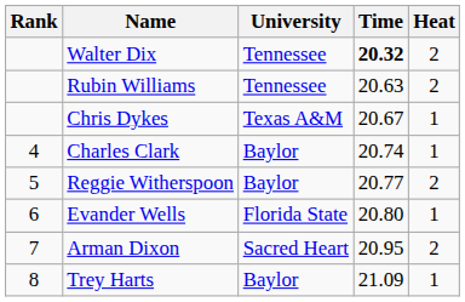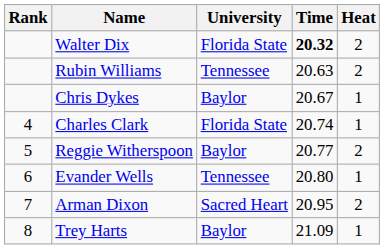Walter Dix | University: Tennessee -> Florida State
Chris Dykes | University: Texas A&M -> Baylor
Charles Clark | University: Baylor -> Florida State
Evander Wells | University: Florida State -> Tennessee
